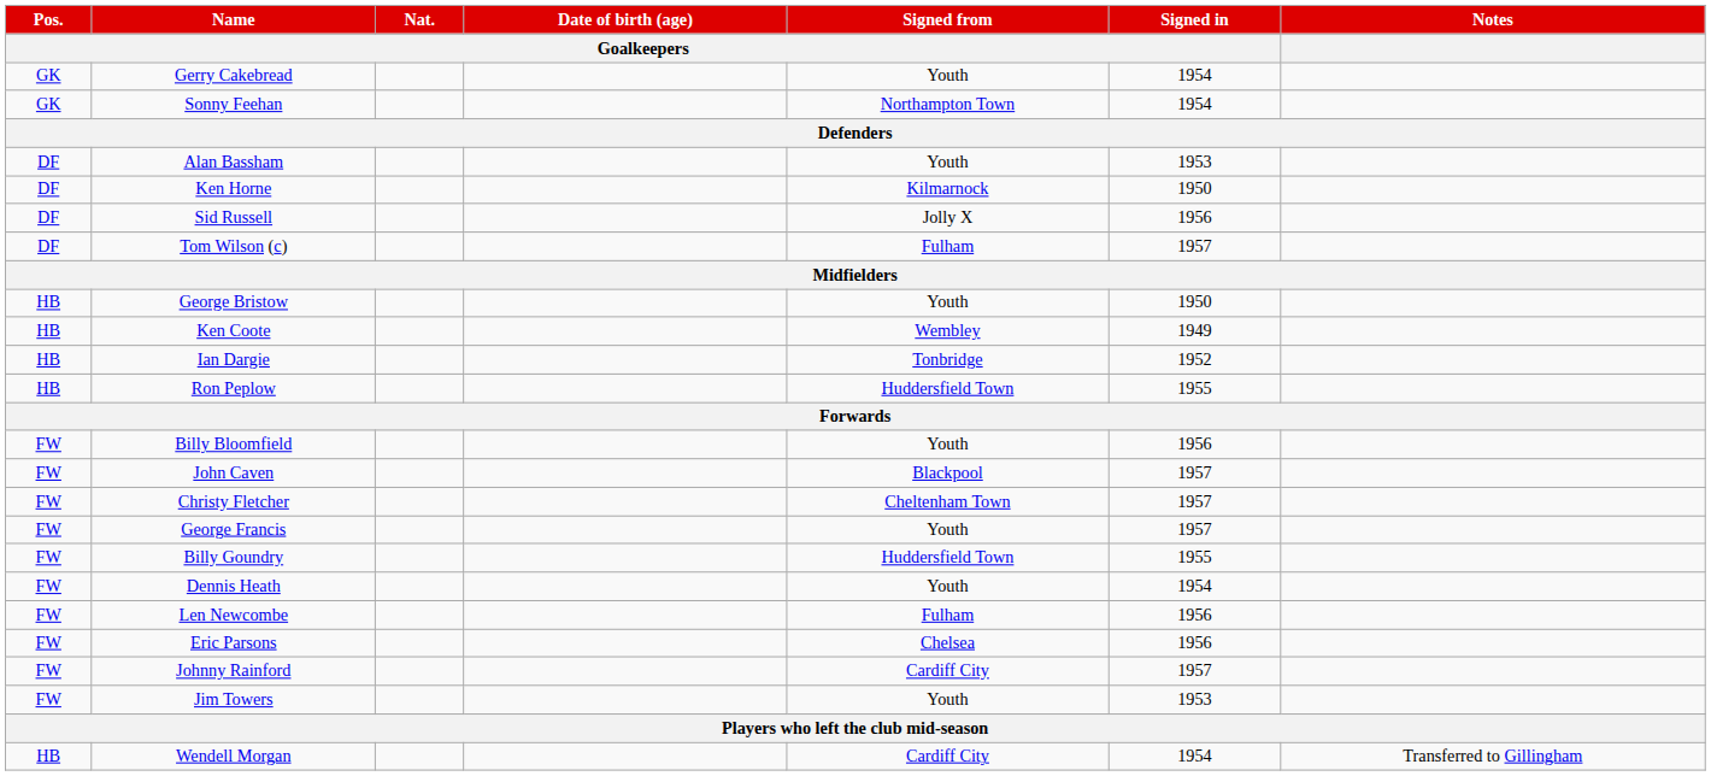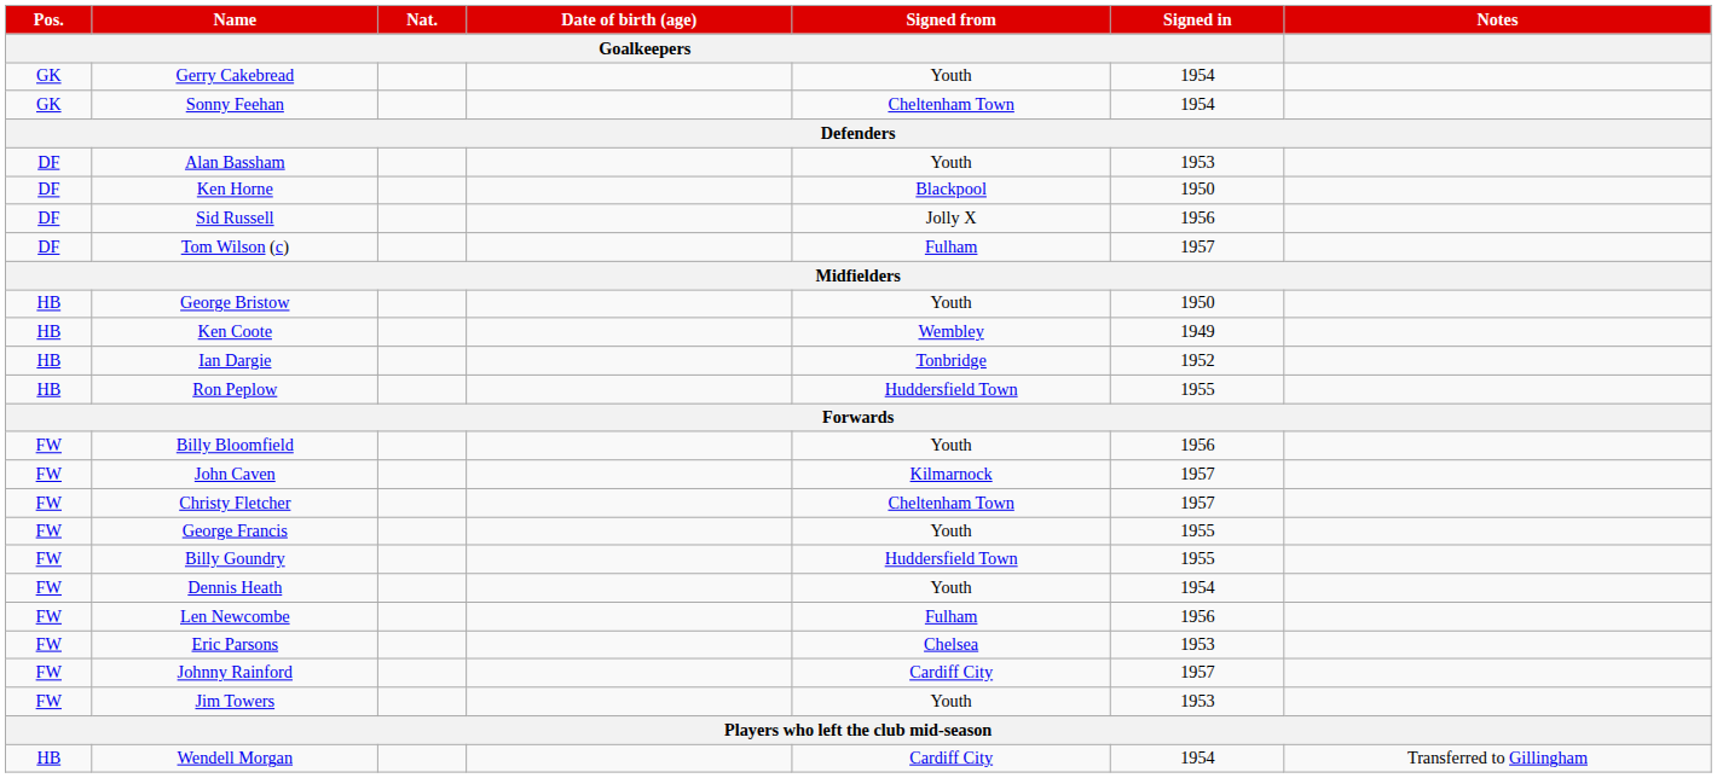Sonny Feehan | Signed from / Goalkeepers: Northampton Town -> Cheltenham Town
Ken Horne | Signed from / Goalkeepers: Kilmarnock -> Blackpool
John Caven | Signed from / Goalkeepers: Blackpool -> Kilmarnock
George Francis | Signed in / Goalkeepers: 1957 -> 1955
Eric Parsons | Signed in / Goalkeepers: 1956 -> 1953
